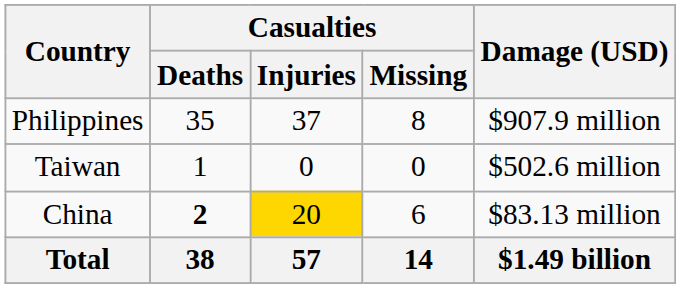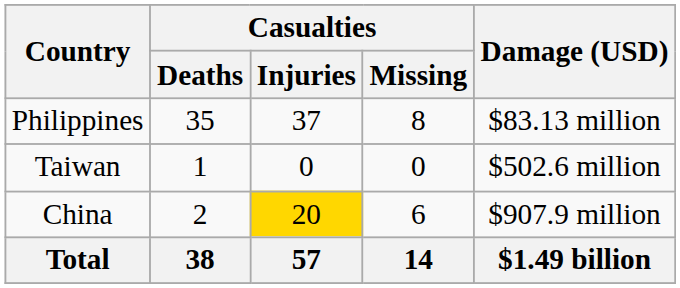Philippines | Damage (USD): $907.9 million -> $83.13 million
China | Casualties / Deaths: bold -> normal
China | Damage (USD): $83.13 million -> $907.9 million
